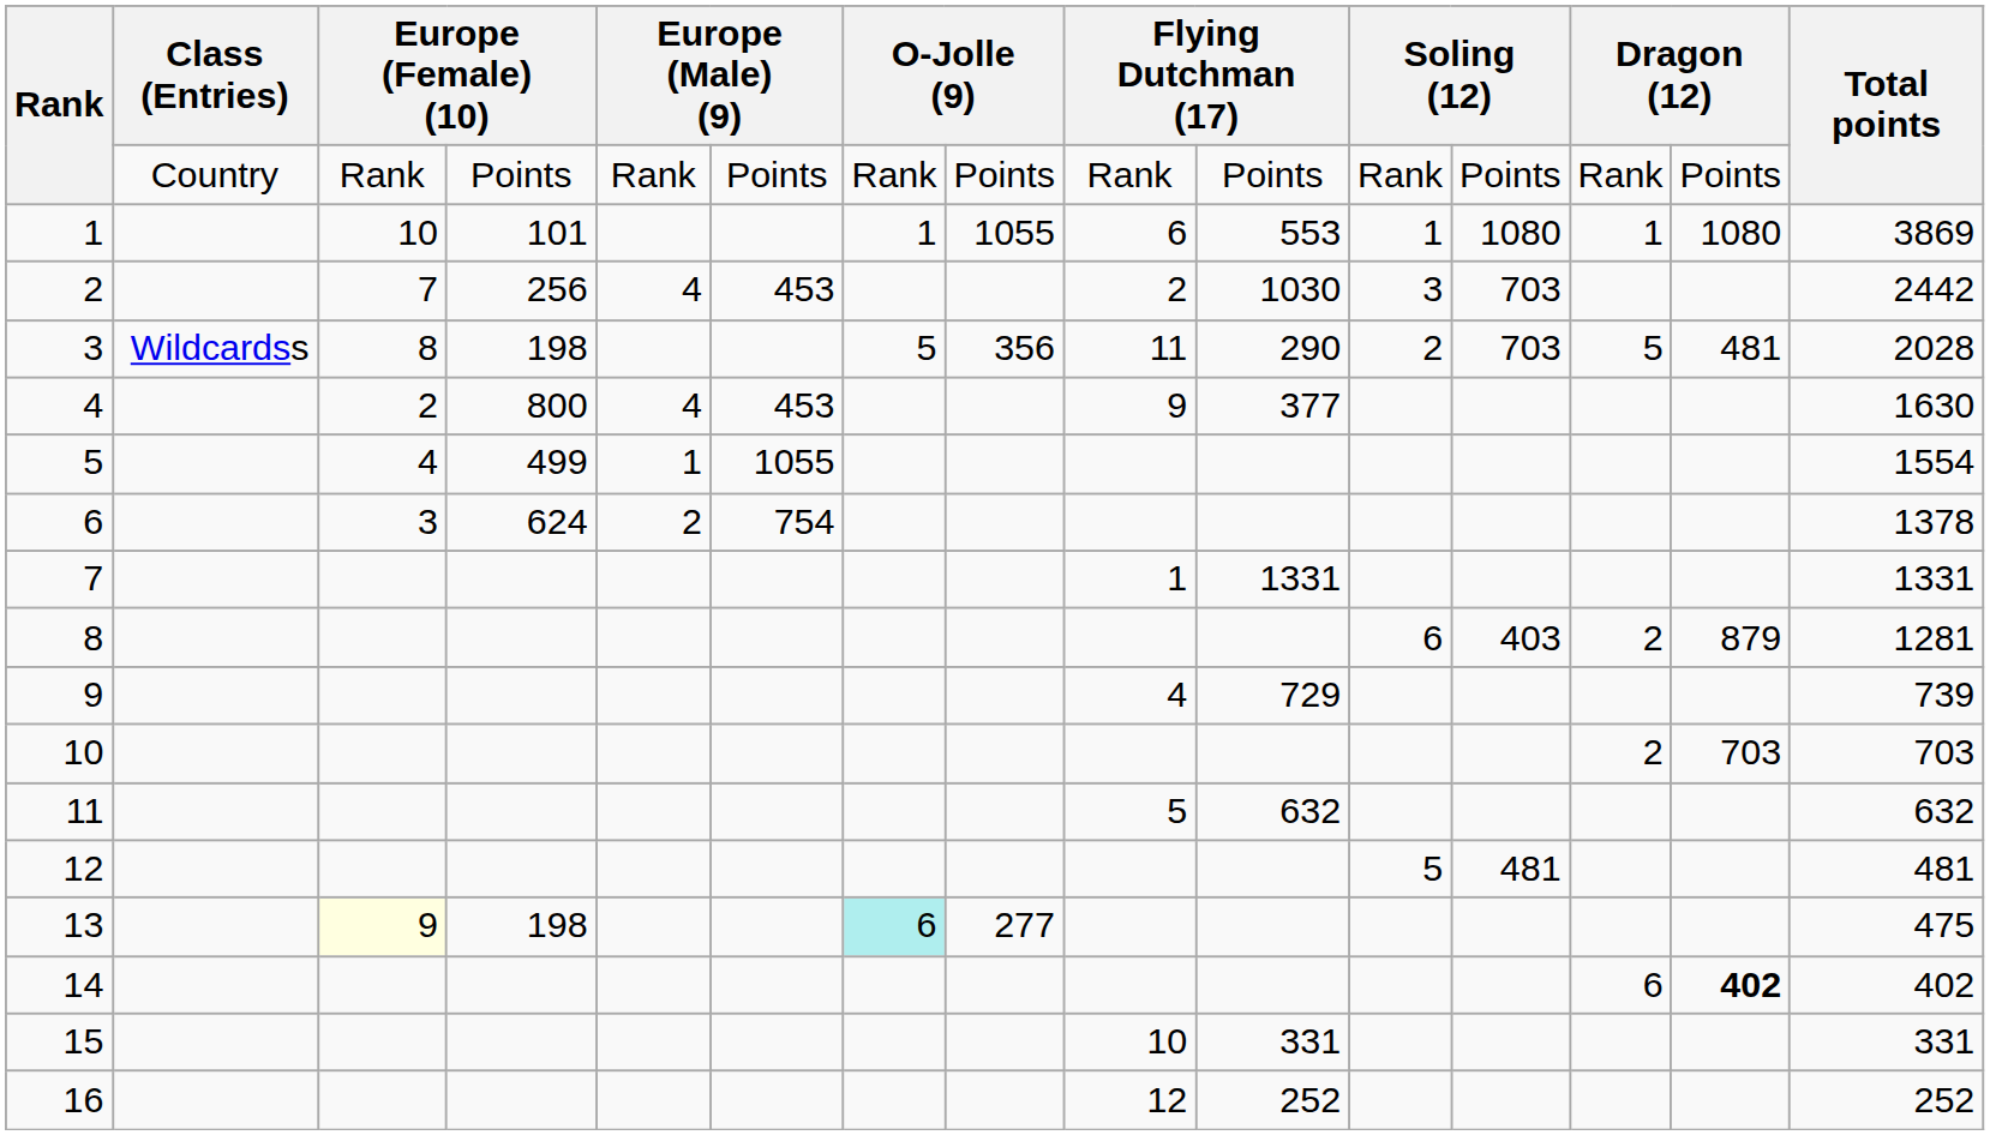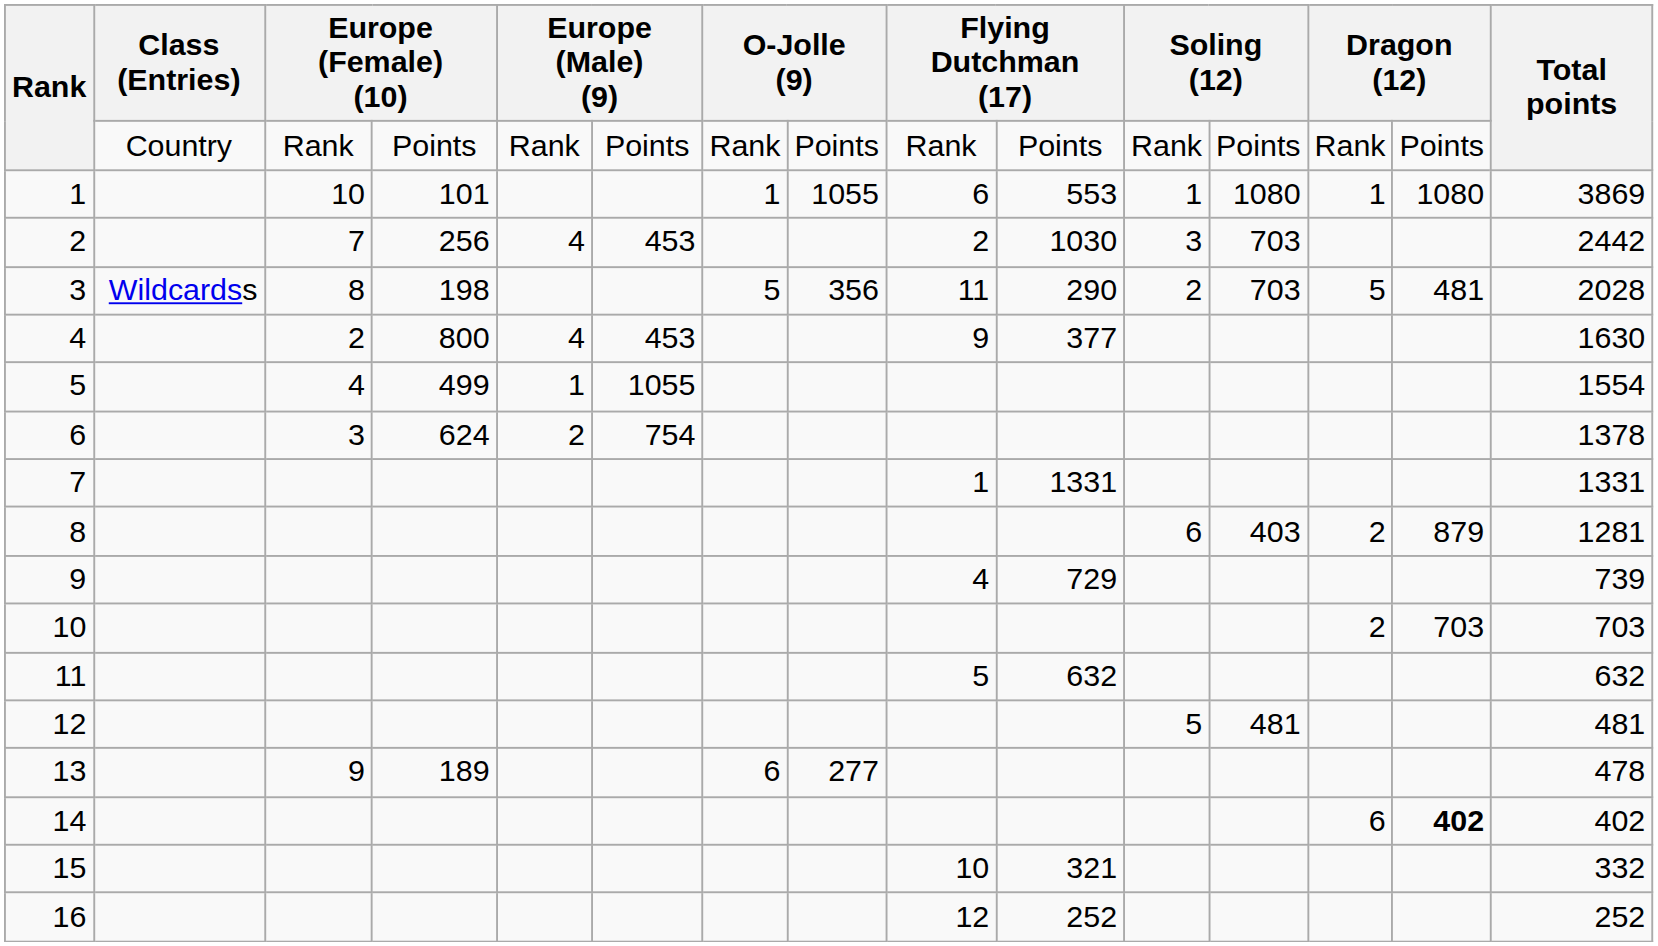13 | column 3: lightyellow background -> no background
13 | column 4: 198 -> 189
13 | column 7: paleturquoise background -> no background
13 | Total points: 475 -> 478
15 | column 10: 331 -> 321
15 | Total points: 331 -> 332
